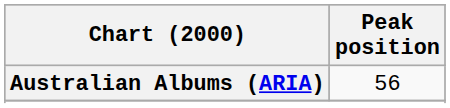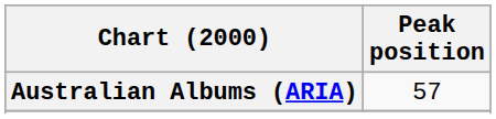Australian Albums (ARIA) | Peak position: 56 -> 57
